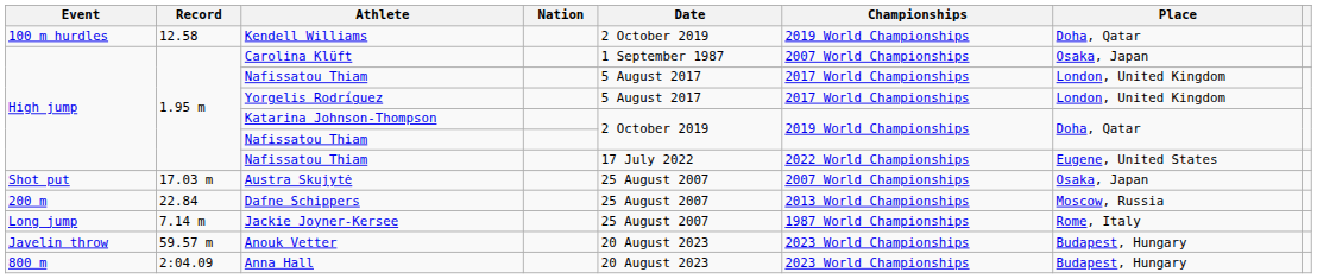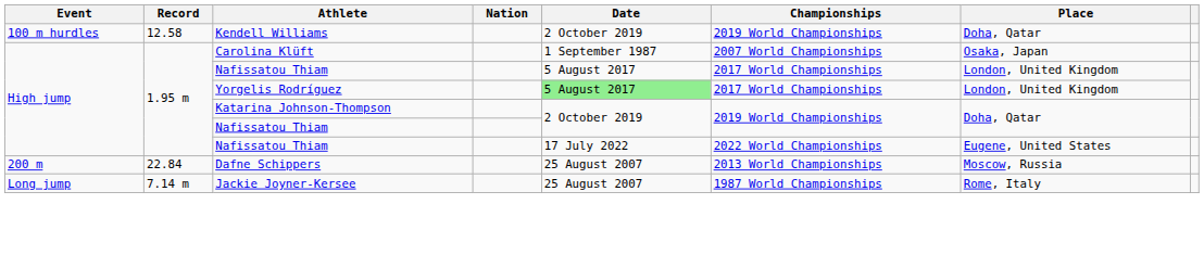Yorgelis Rodríguez | Date: no background -> lightgreen background
- row: Shot put | 17.03 m | Austra Skujytė | 25 August 2007 | 2007 World Championships | Osaka, Japan
- row: Javelin throw | 59.57 m | Anouk Vetter | 20 August 2023 | 2023 World Championships | Budapest, Hungary
- row: 800 m | 2:04.09 | Anna Hall | 20 August 2023 | 2023 World Championships | Budapest, Hungary
